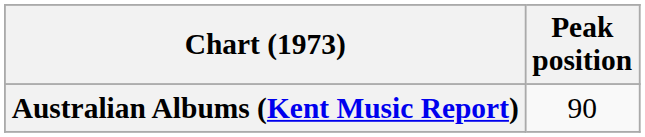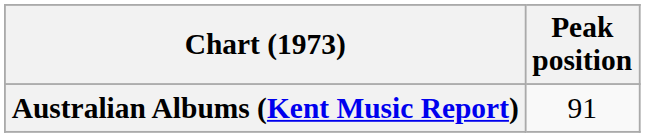Australian Albums (Kent Music Report) | Peak position: 90 -> 91
